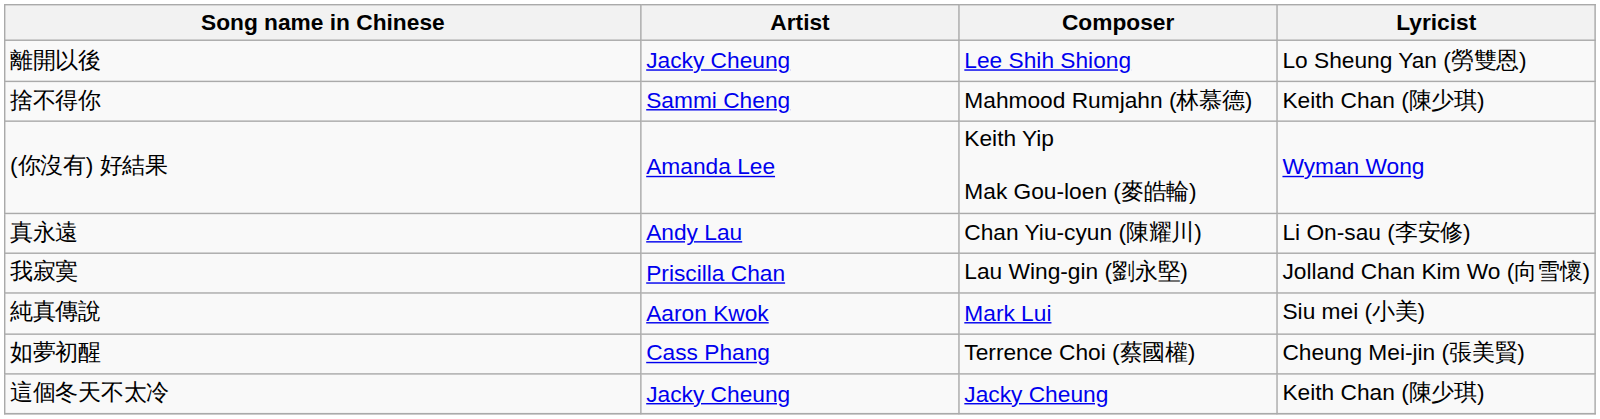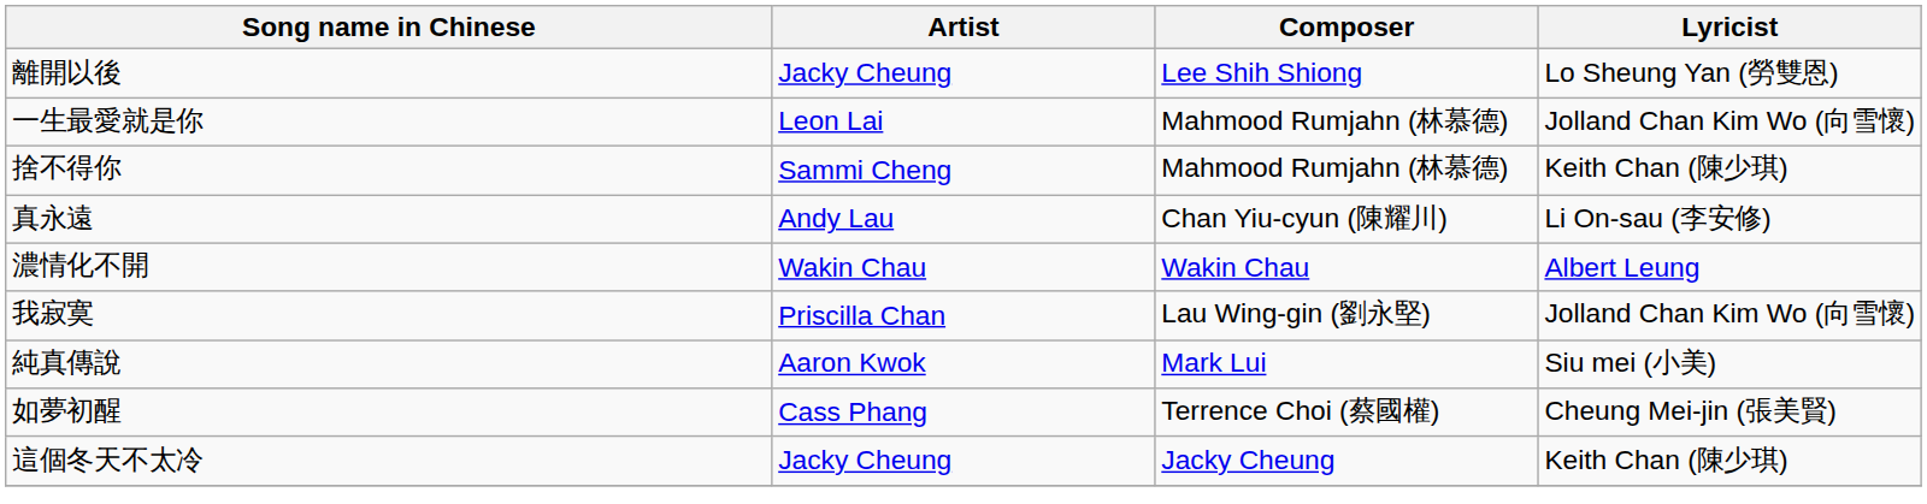+ row: 一生最愛就是你 | Leon Lai | Mahmood Rumjahn (林慕德) | Jolland Chan Kim Wo (向雪懷)
- row: (你沒有) 好結果 | Amanda Lee | Keith Yip Mak Gou-loen (麥皓輪) | Wyman Wong
+ row: 濃情化不開 | Wakin Chau | Wakin Chau | Albert Leung
